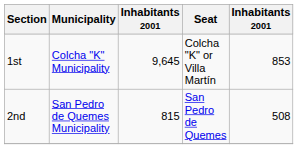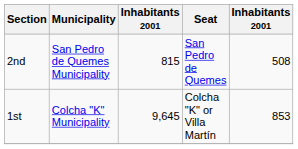rows swapped: 1st <-> 2nd
